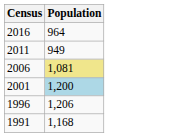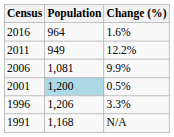+ column: Change (%) | 1.6% | 12.2% | 9.9% | 0.5% | 3.3% | N/A
2006 | Population: khaki background -> no background
